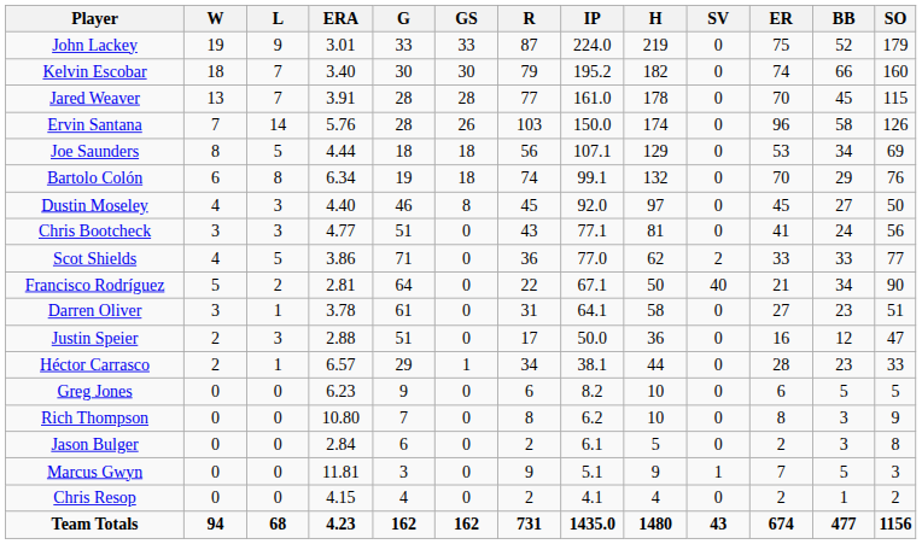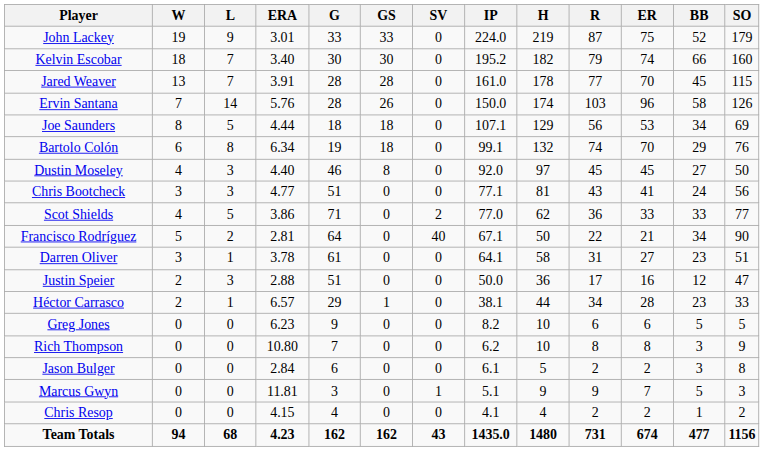columns swapped: SV <-> R
